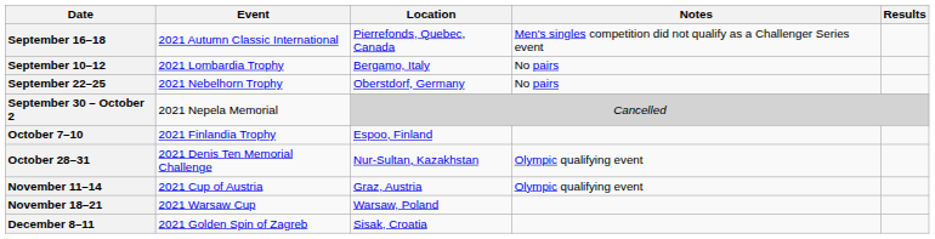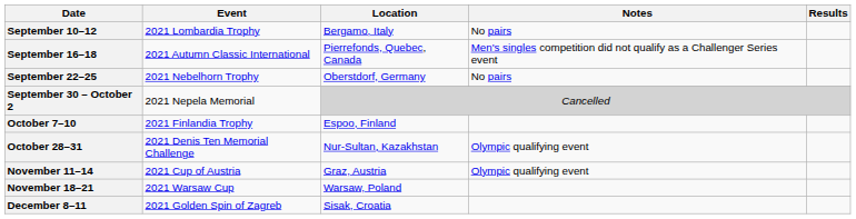rows swapped: September 10–12 <-> September 16–18
